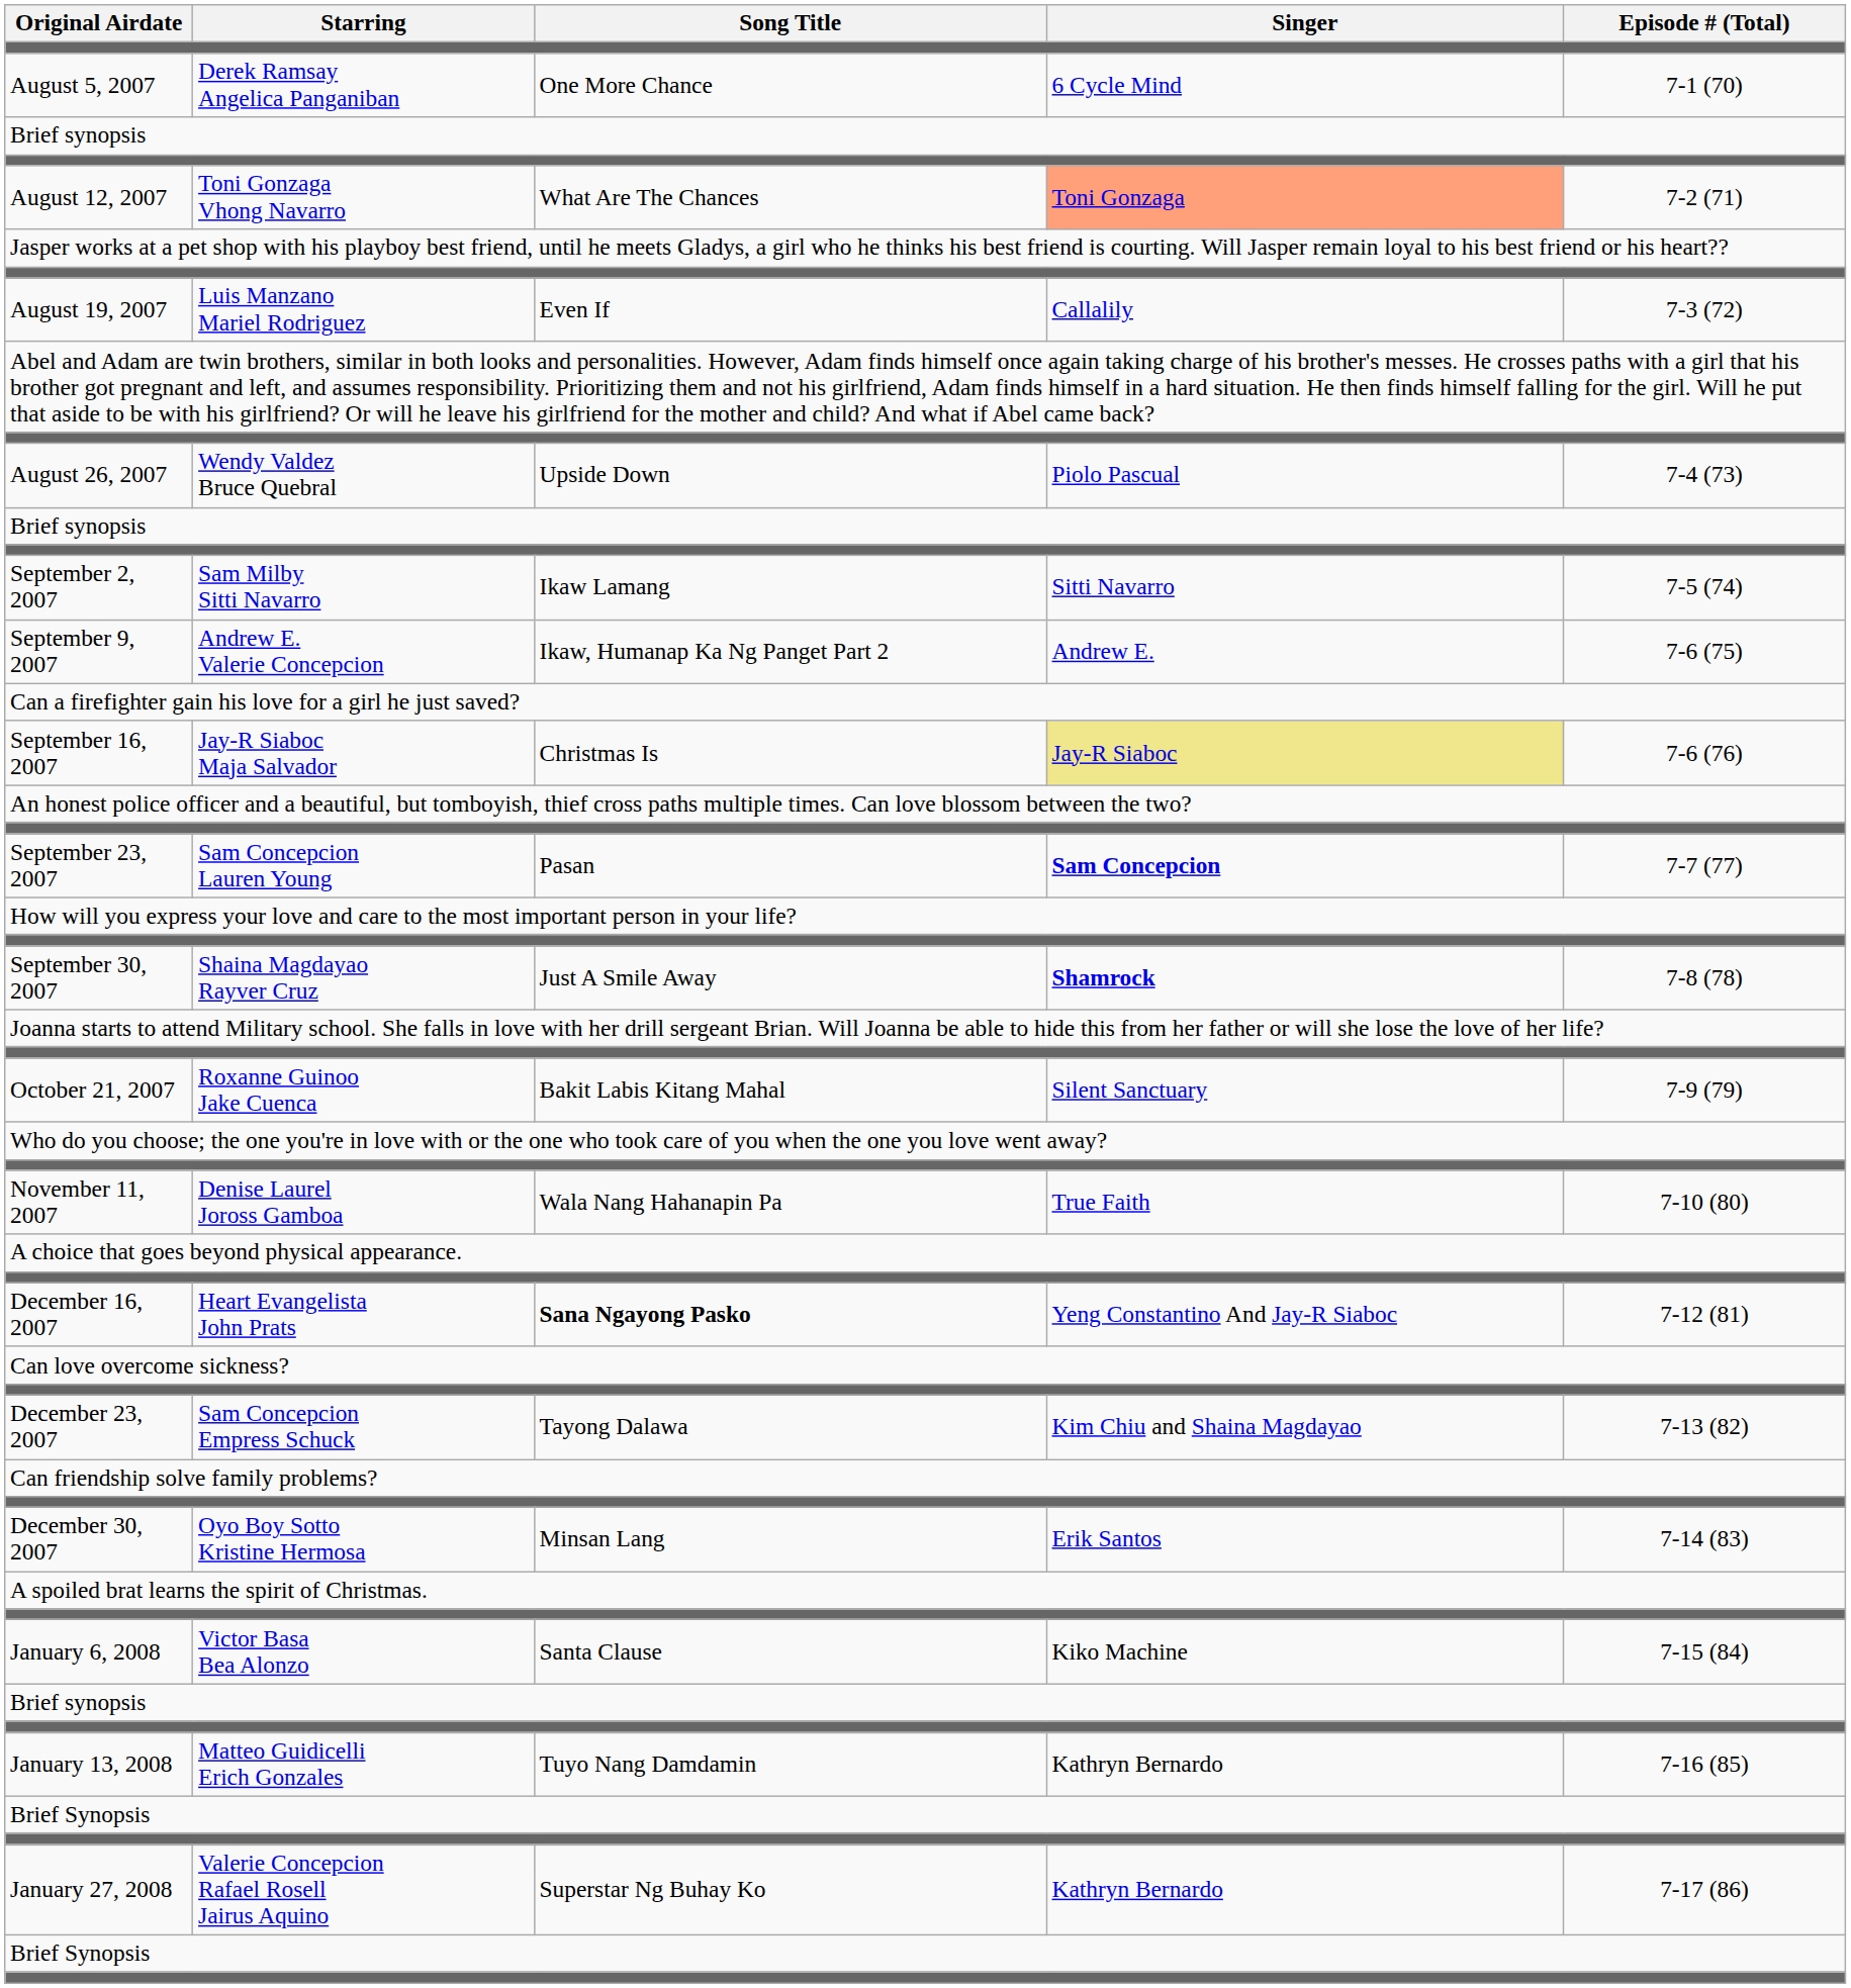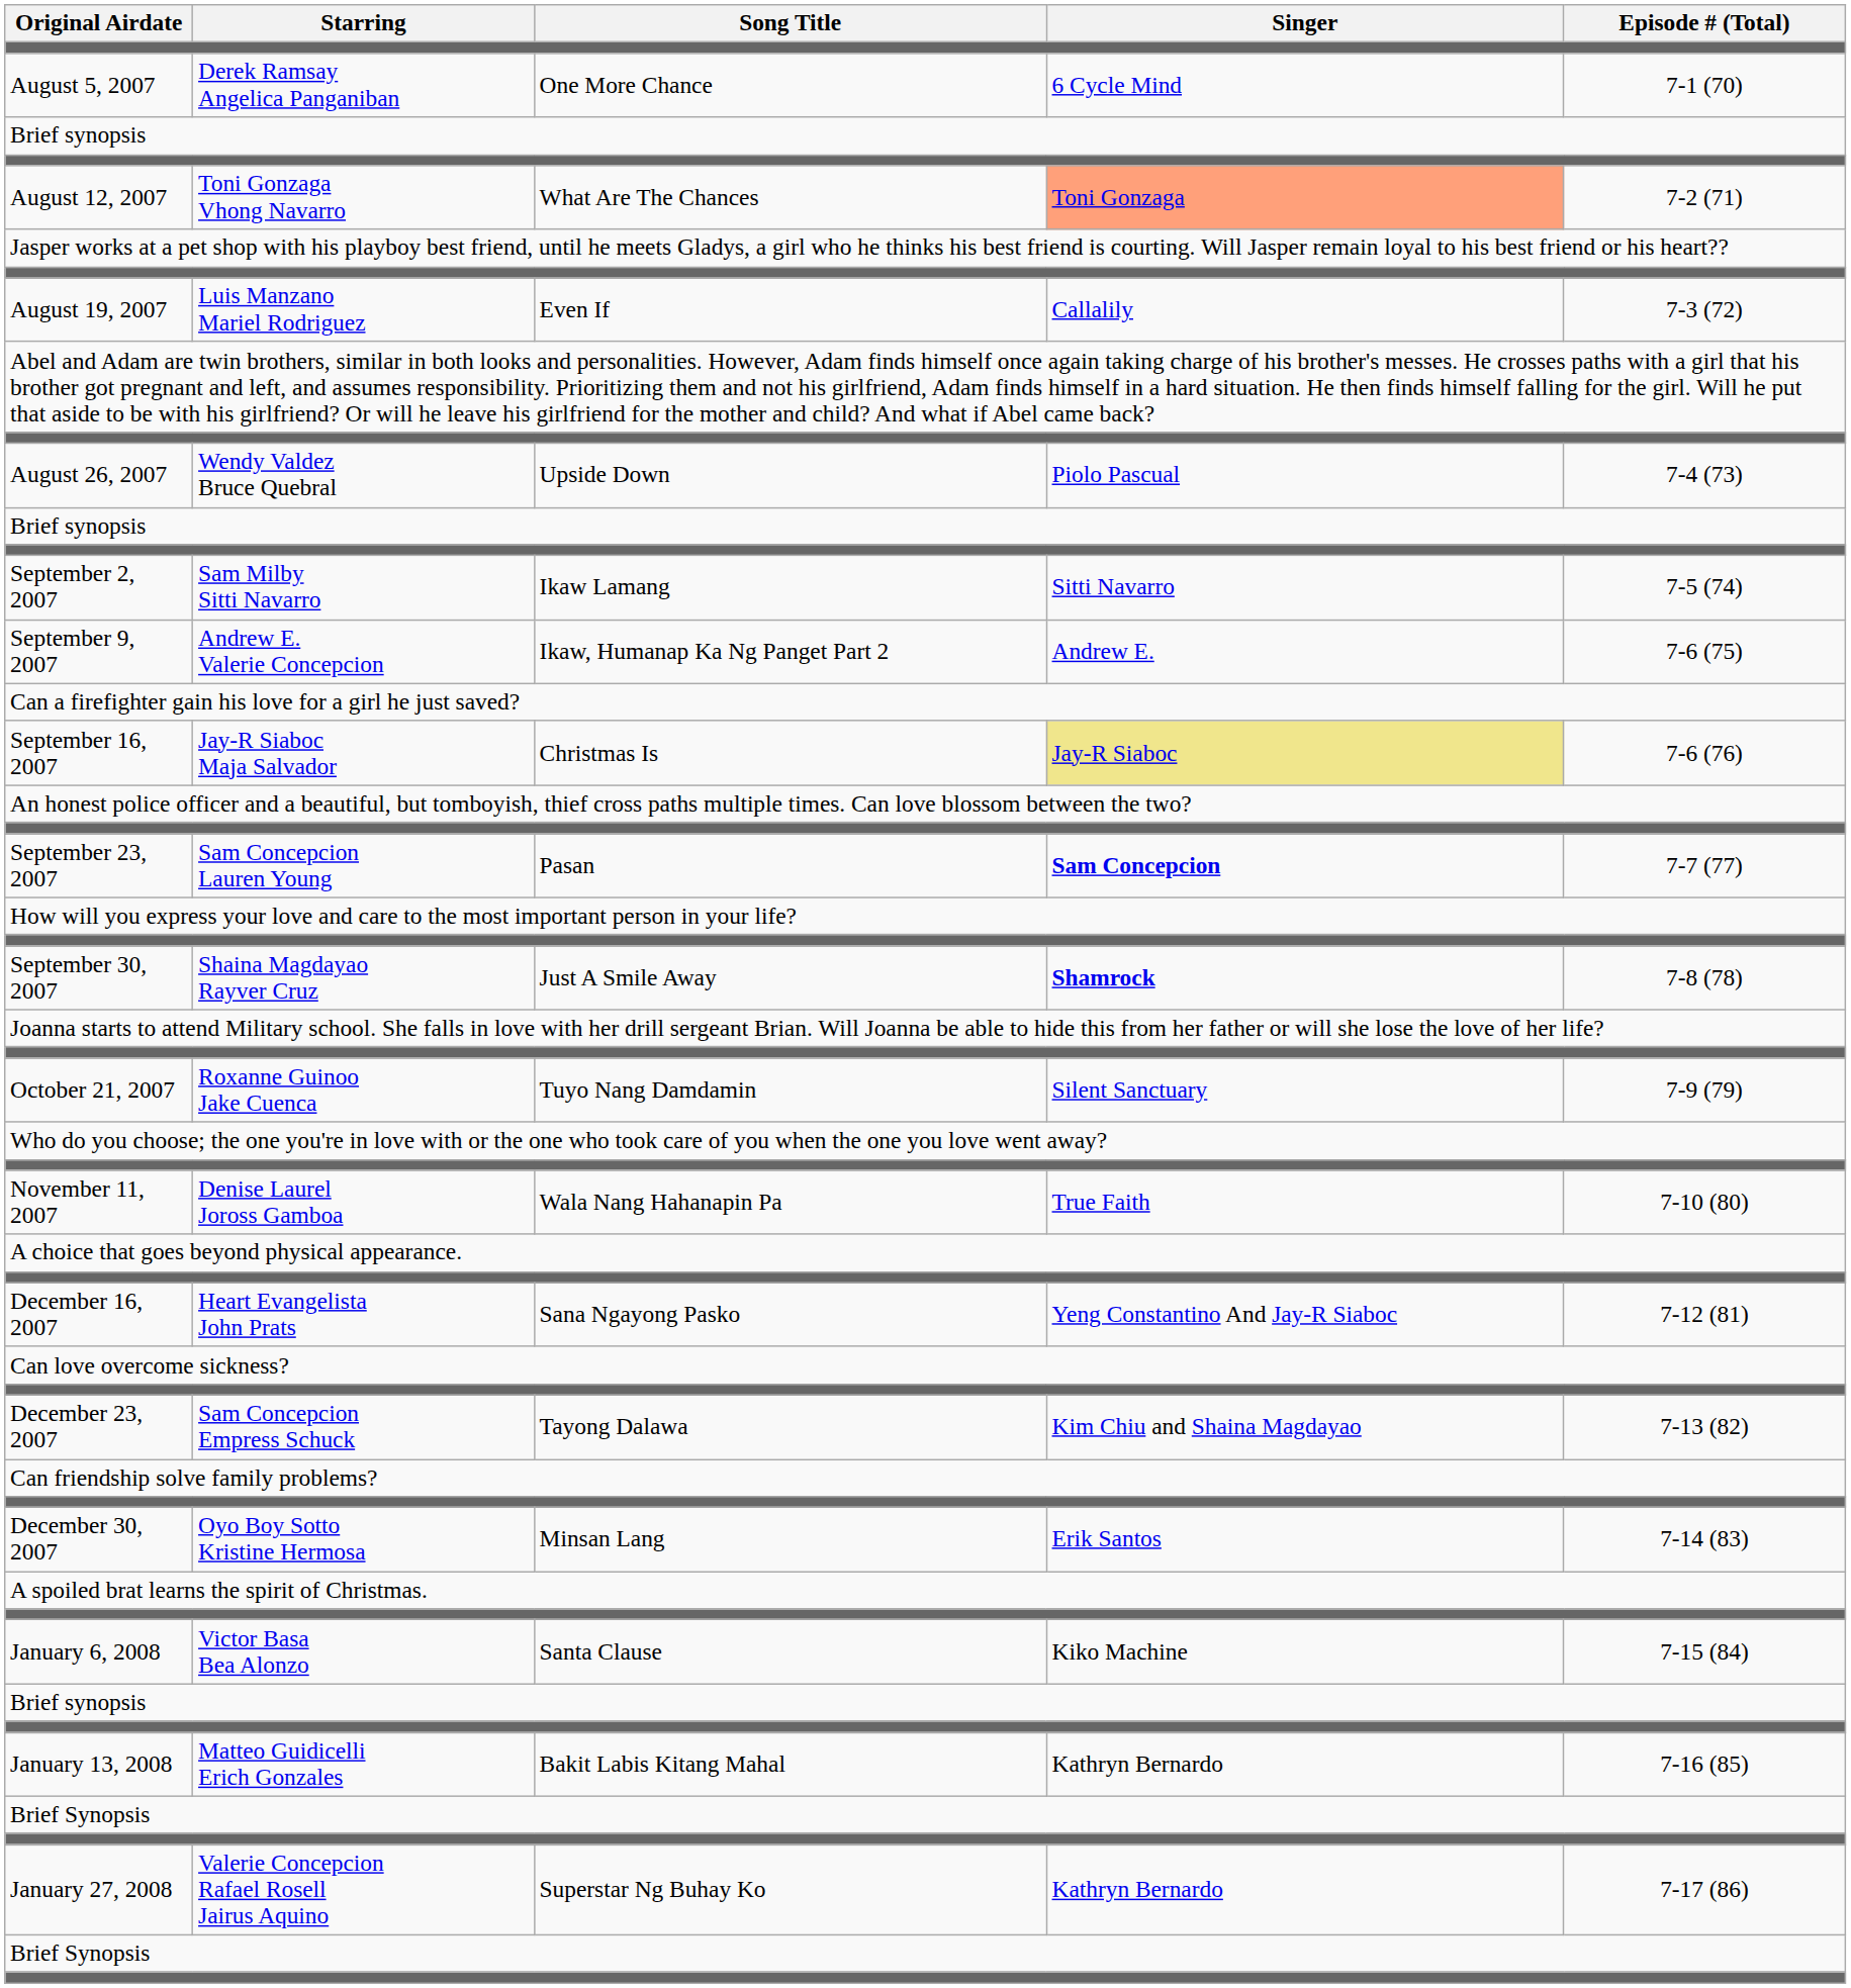October 21, 2007 | Song Title: Bakit Labis Kitang Mahal -> Tuyo Nang Damdamin
December 16, 2007 | Song Title: bold -> normal
January 13, 2008 | Song Title: Tuyo Nang Damdamin -> Bakit Labis Kitang Mahal
